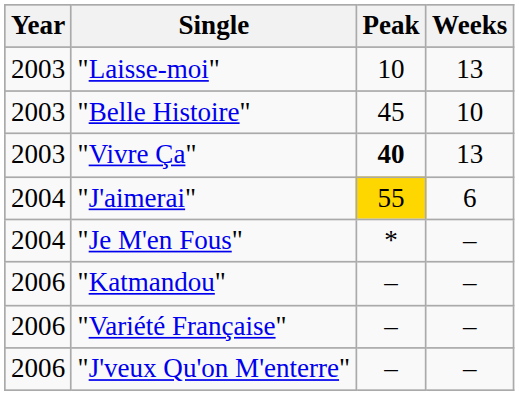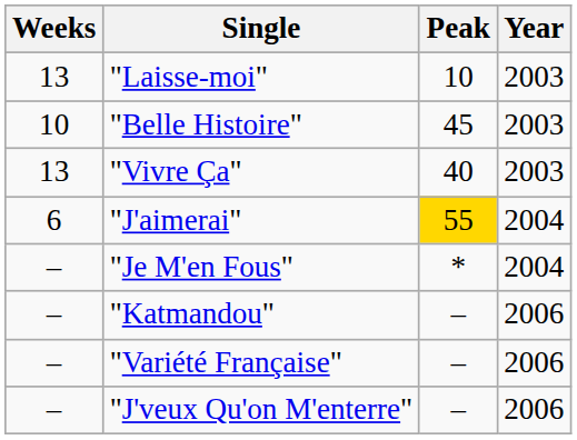columns swapped: Year <-> Weeks
"Vivre Ça" | Peak: bold -> normal
